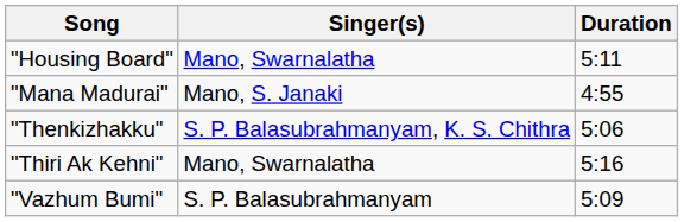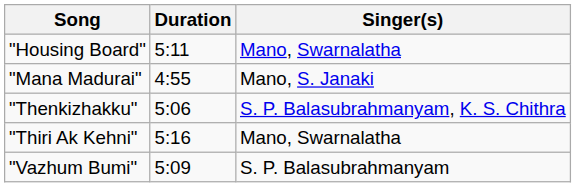columns swapped: Singer(s) <-> Duration
